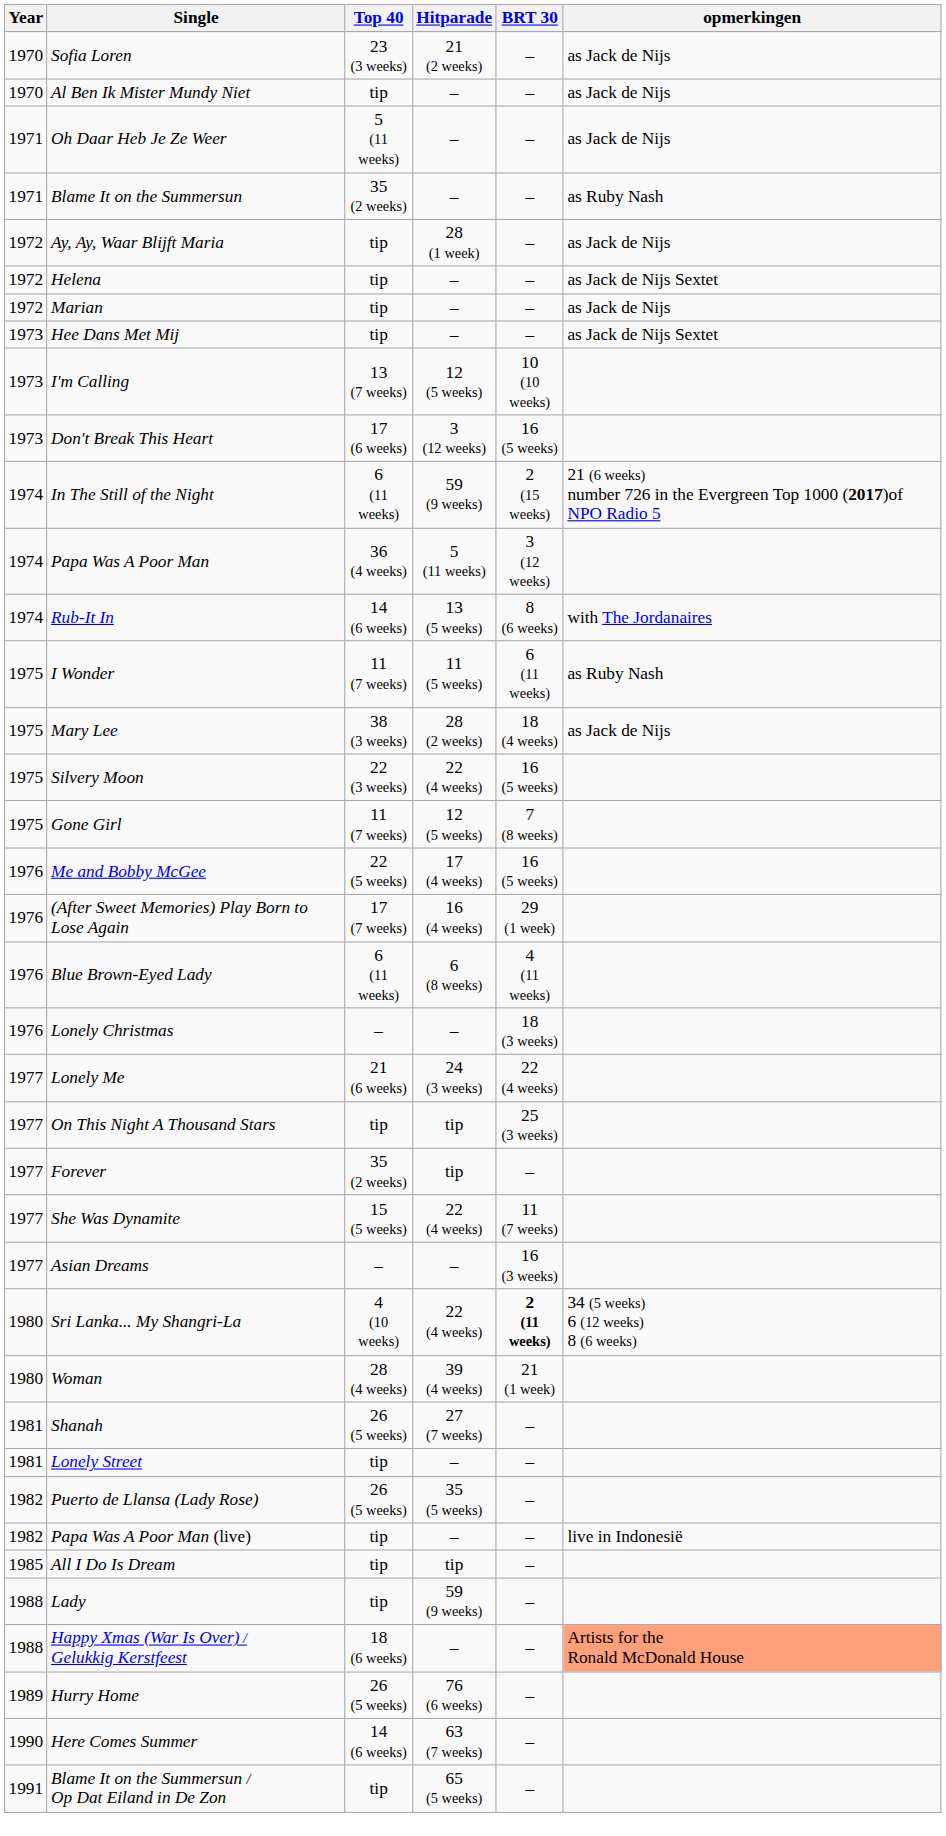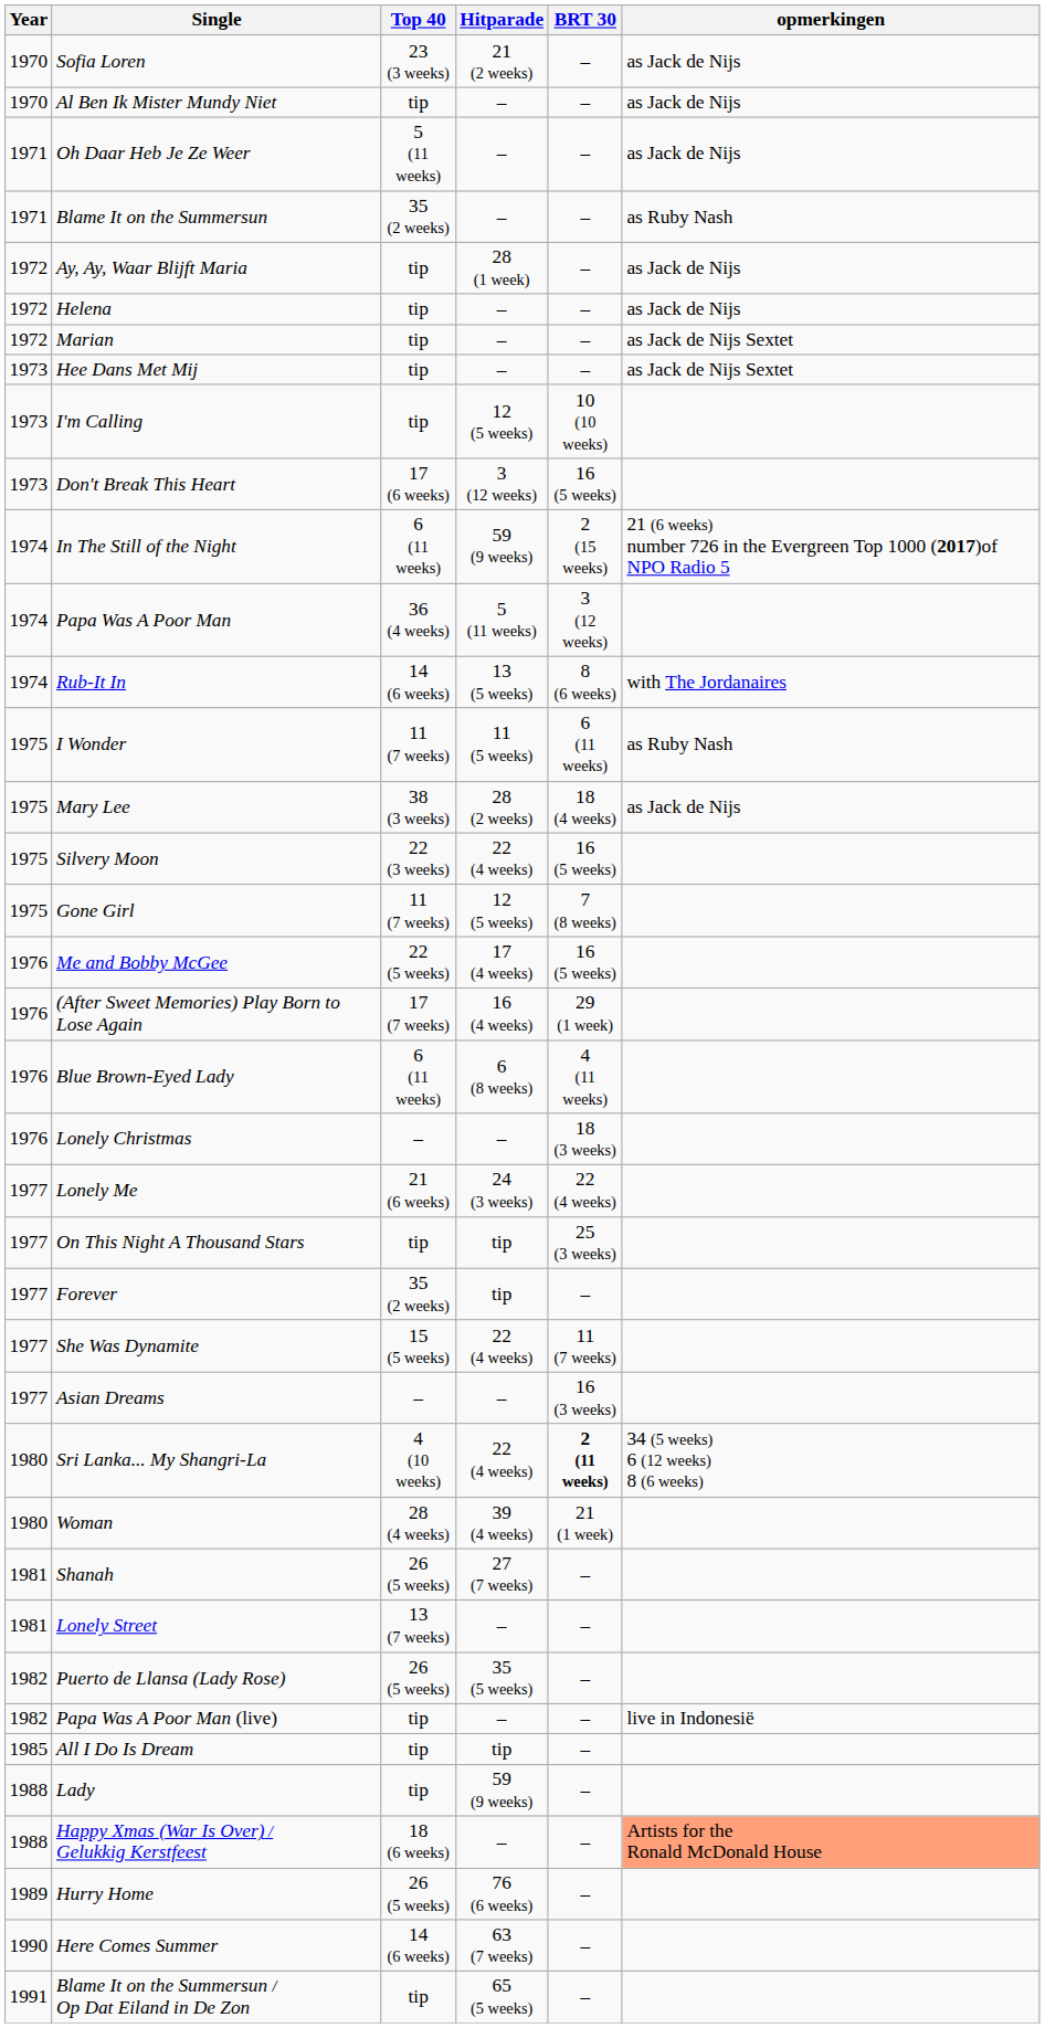Helena | opmerkingen: as Jack de Nijs Sextet -> as Jack de Nijs
Marian | opmerkingen: as Jack de Nijs -> as Jack de Nijs Sextet
I'm Calling | Top 40: 13 (7 weeks) -> tip
Lonely Street | Top 40: tip -> 13 (7 weeks)
